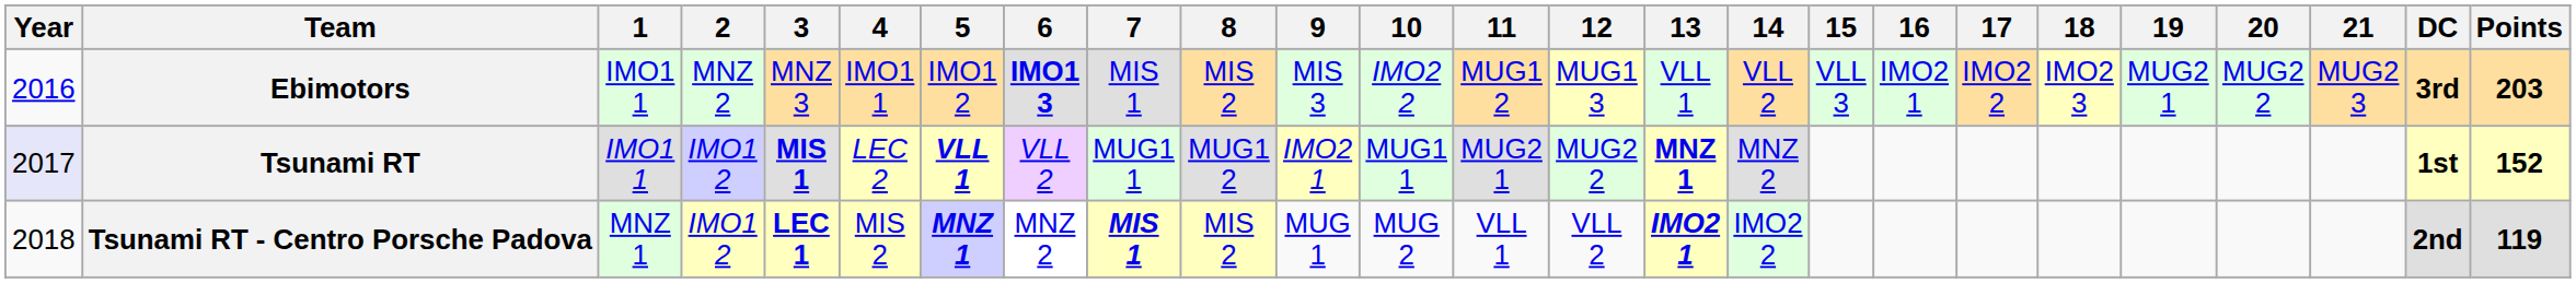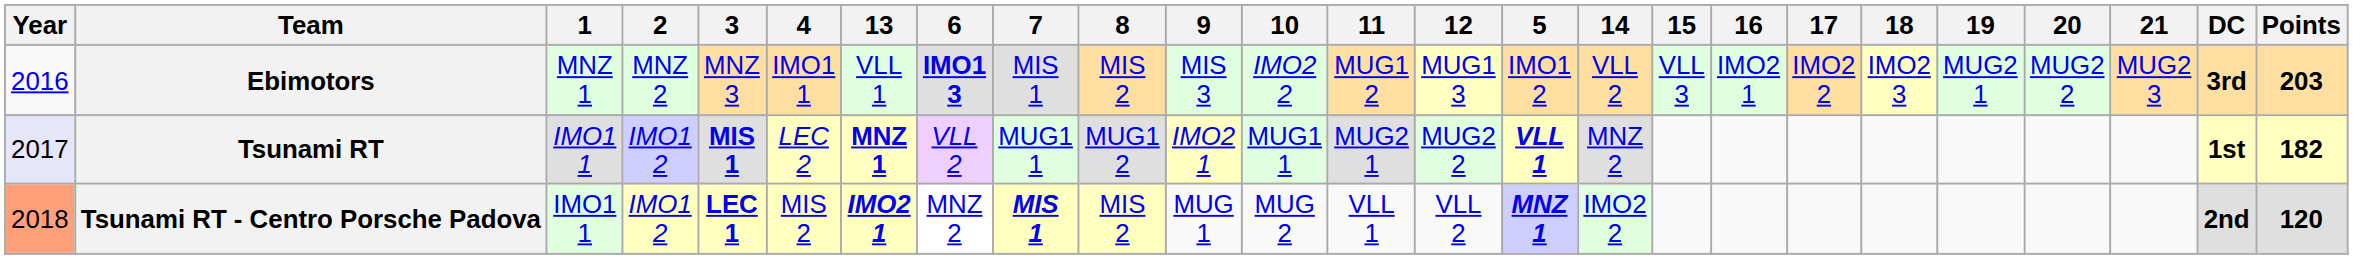columns swapped: 5 <-> 13
Ebimotors | 1: IMO1 1 -> MNZ 1
Tsunami RT | Points: 152 -> 182
Tsunami RT - Centro Porsche Padova | Year: no background -> lightsalmon background
Tsunami RT - Centro Porsche Padova | 1: MNZ 1 -> IMO1 1
Tsunami RT - Centro Porsche Padova | Points: 119 -> 120
